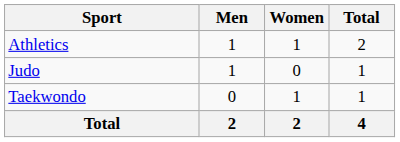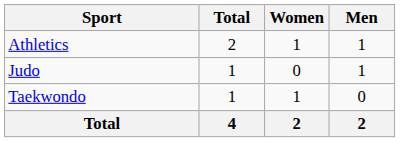columns swapped: Men <-> Total
